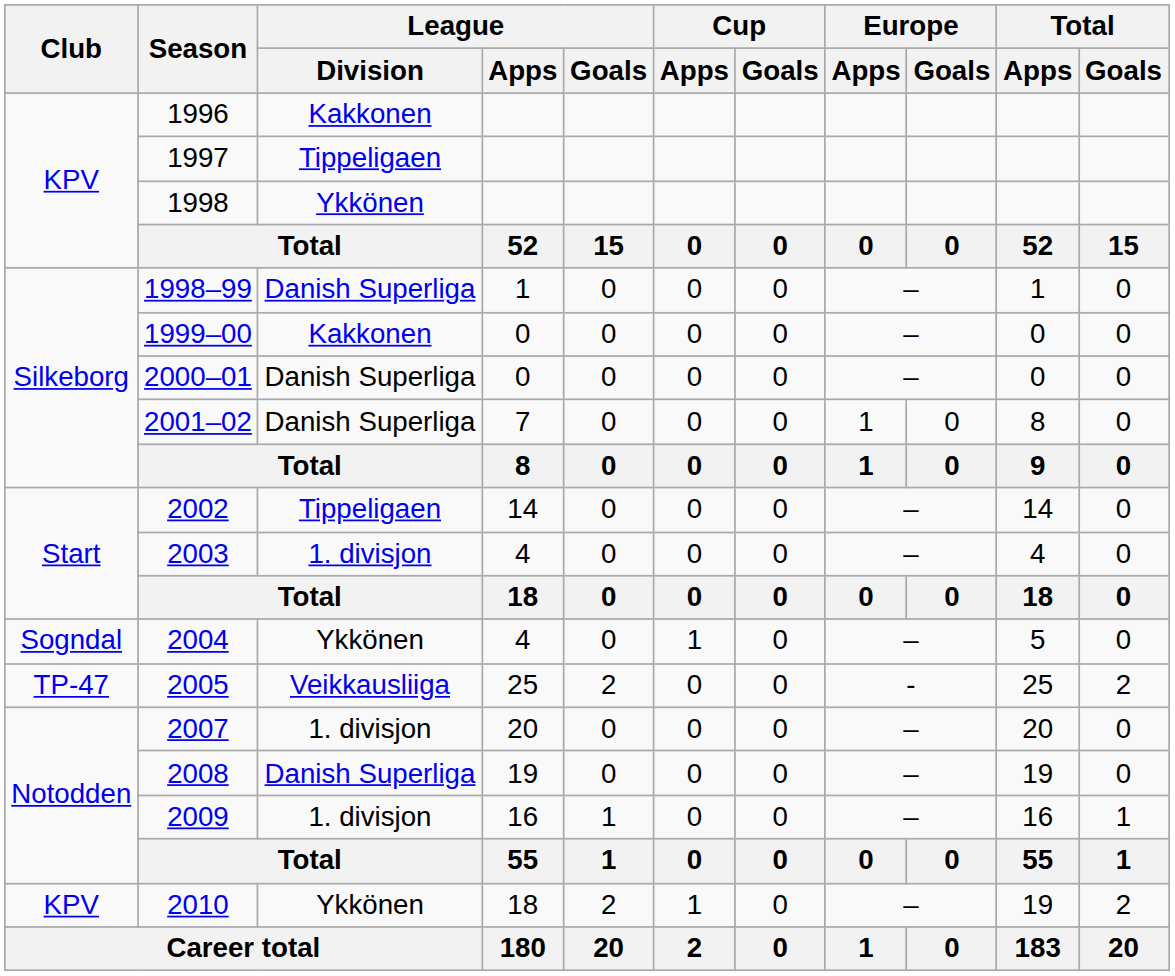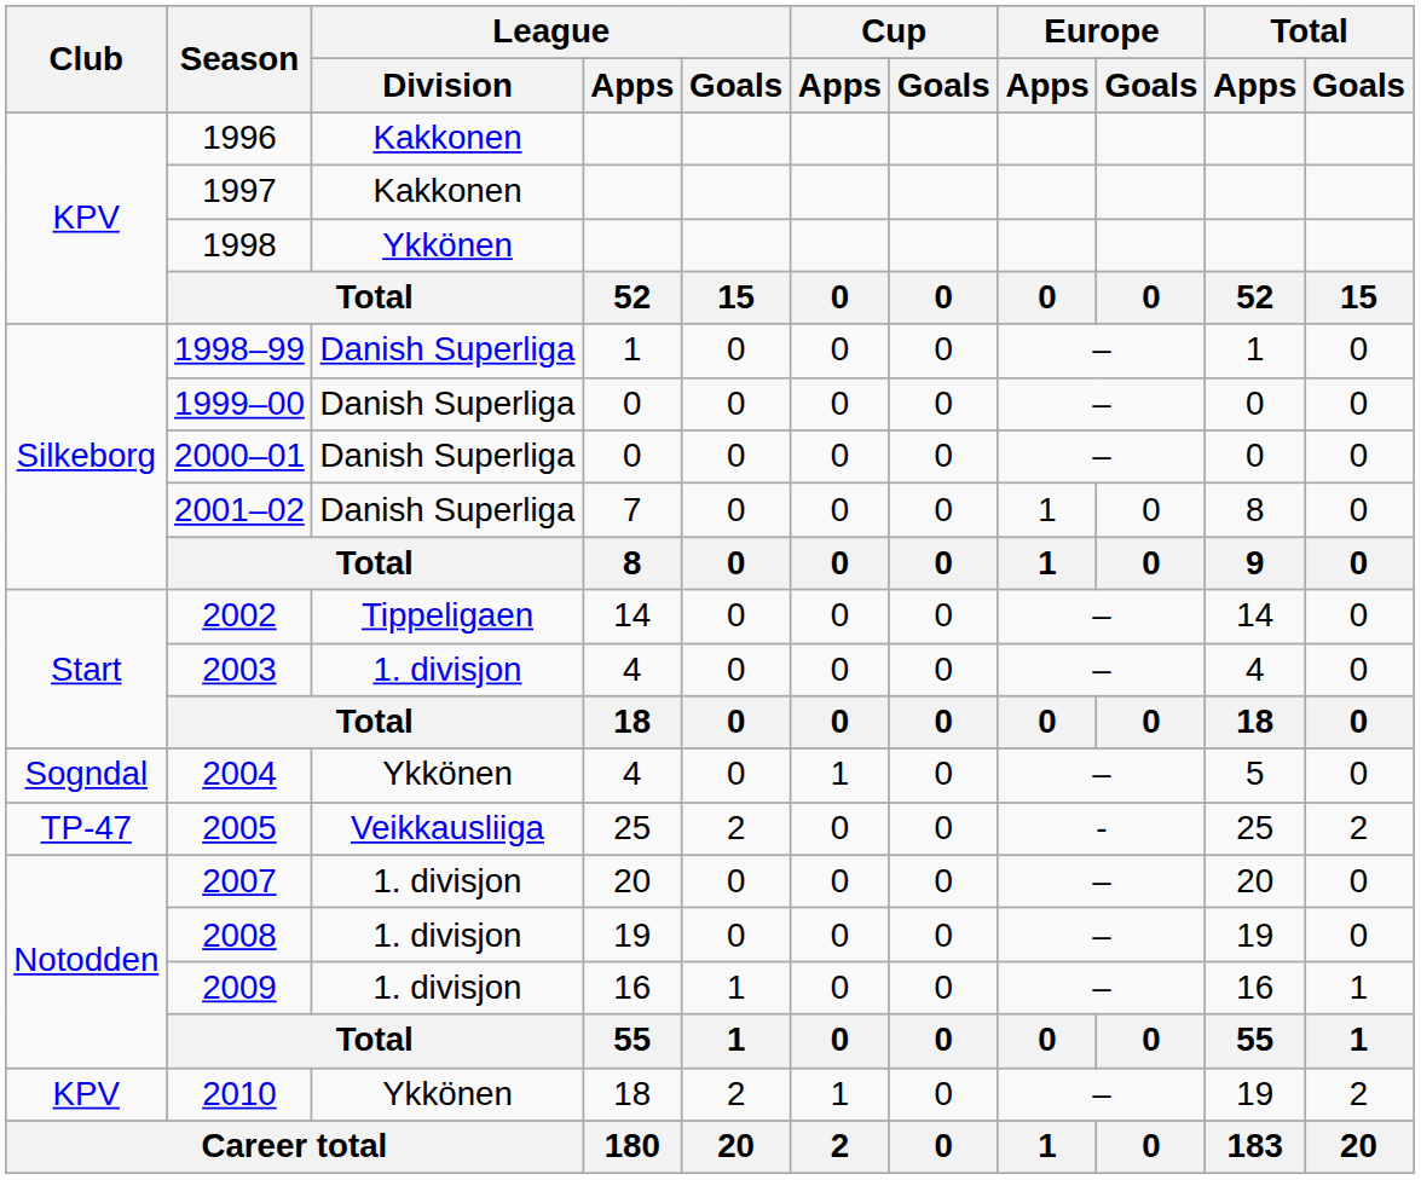1997 | League / Division: Tippeligaen -> Kakkonen
1999–00 | League / Division: Kakkonen -> Danish Superliga
2008 | League / Division: Danish Superliga -> 1. divisjon
